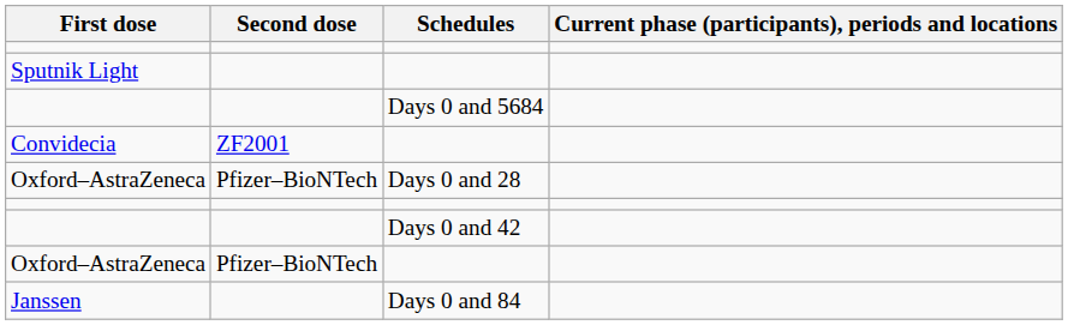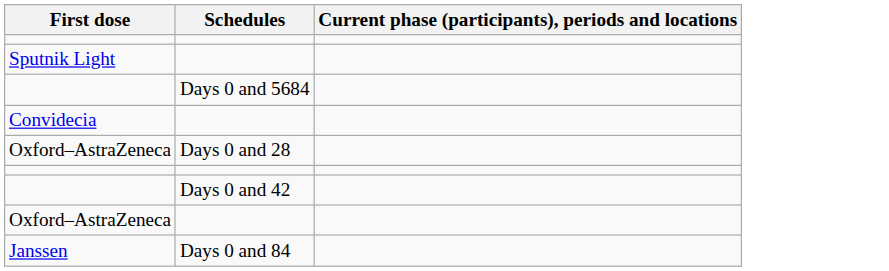- column: Second dose | ZF2001 | Pfizer–BioNTech | Pfizer–BioNTech
